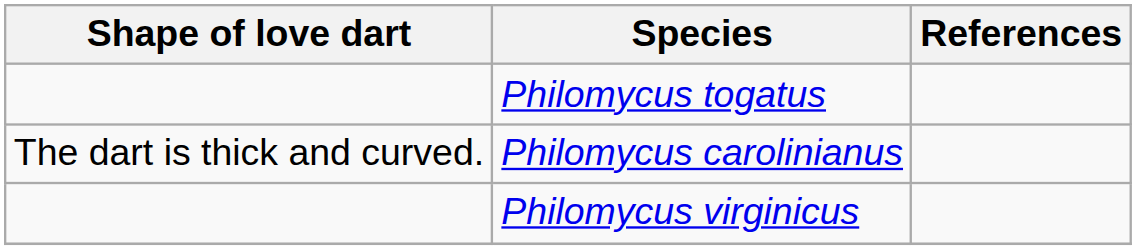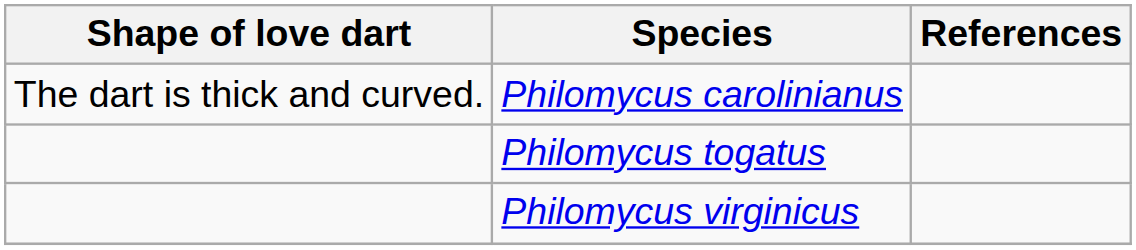rows swapped: Philomycus carolinianus <-> Philomycus togatus
